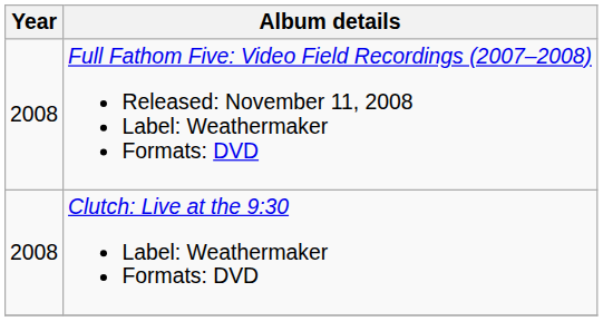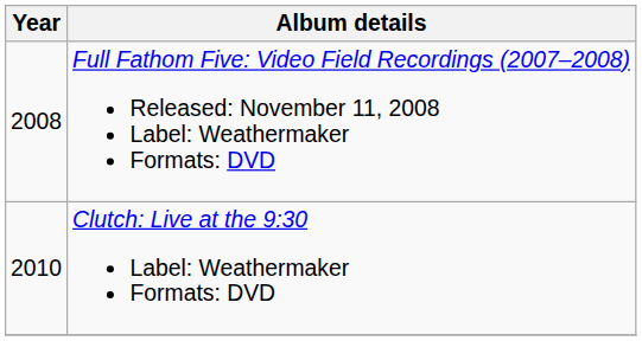Clutch: Live at the 9:30 Label: Weathermaker Formats: DVD | Year: 2008 -> 2010
